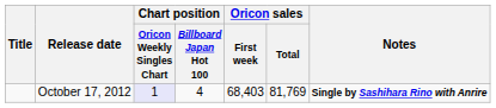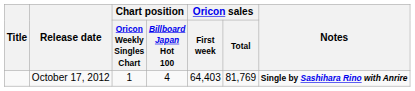October 17, 2012 | Chart position / Oricon Weekly Singles Chart: lavender background -> no background
October 17, 2012 | Oricon sales / First week: 68,403 -> 64,403
